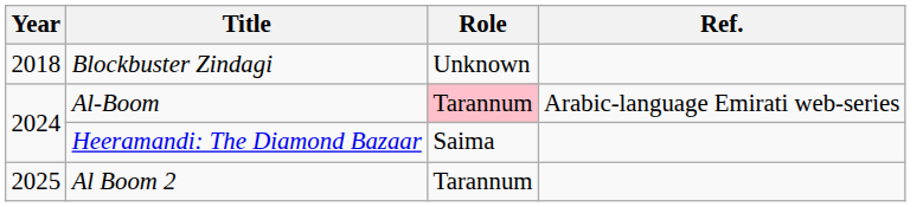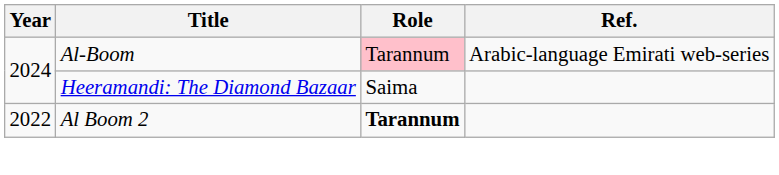- row: 2018 | Blockbuster Zindagi | Unknown
Al Boom 2 | Year: 2025 -> 2022
Al Boom 2 | Role: normal -> bold
